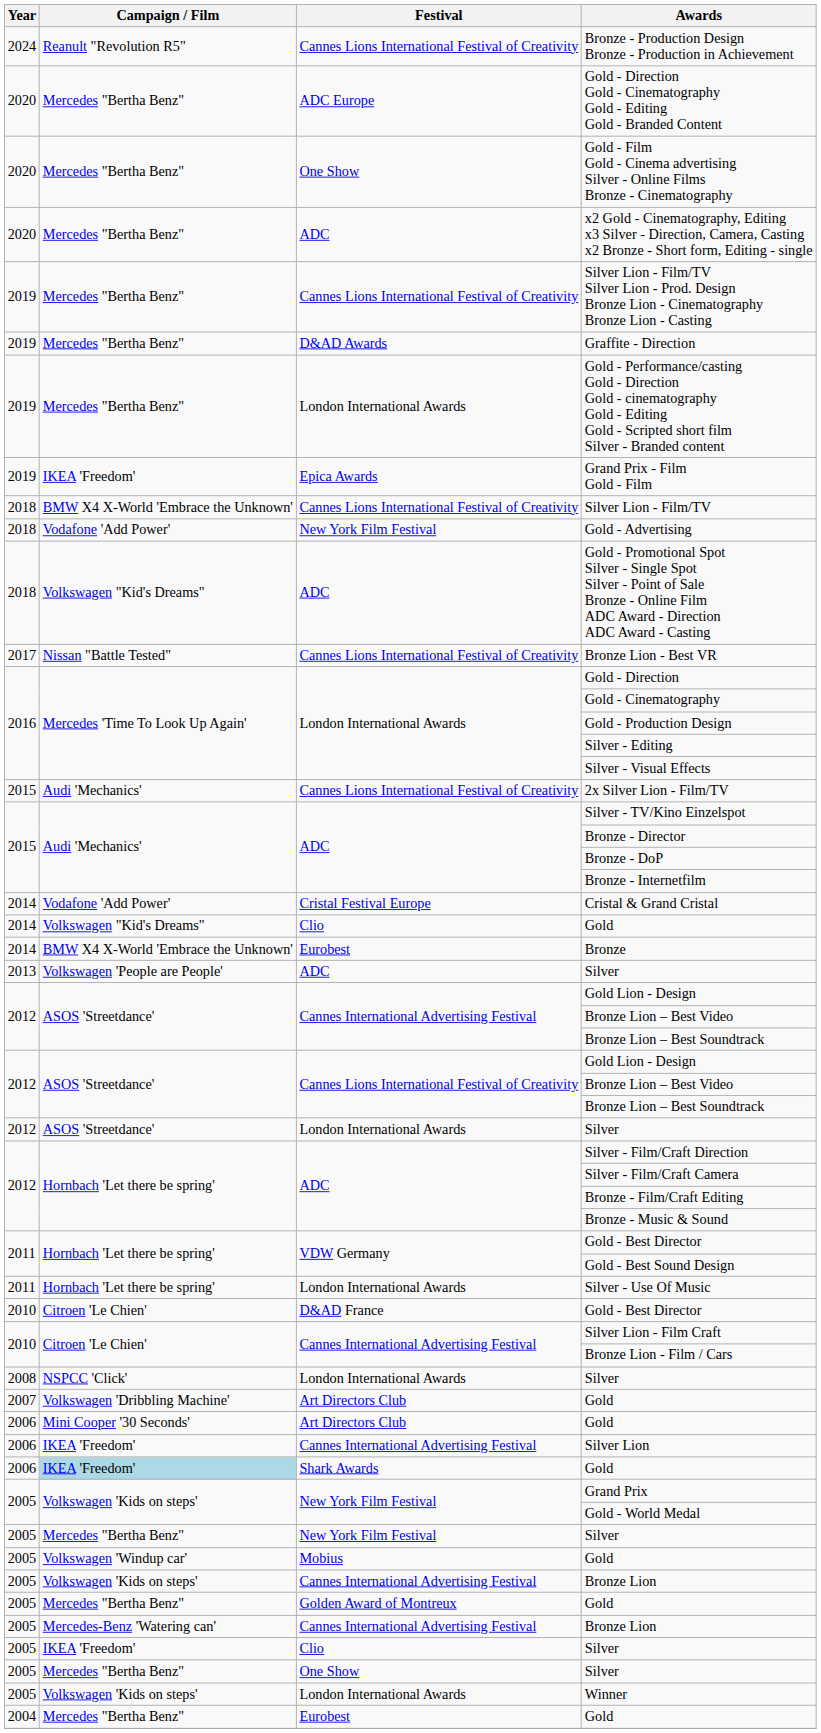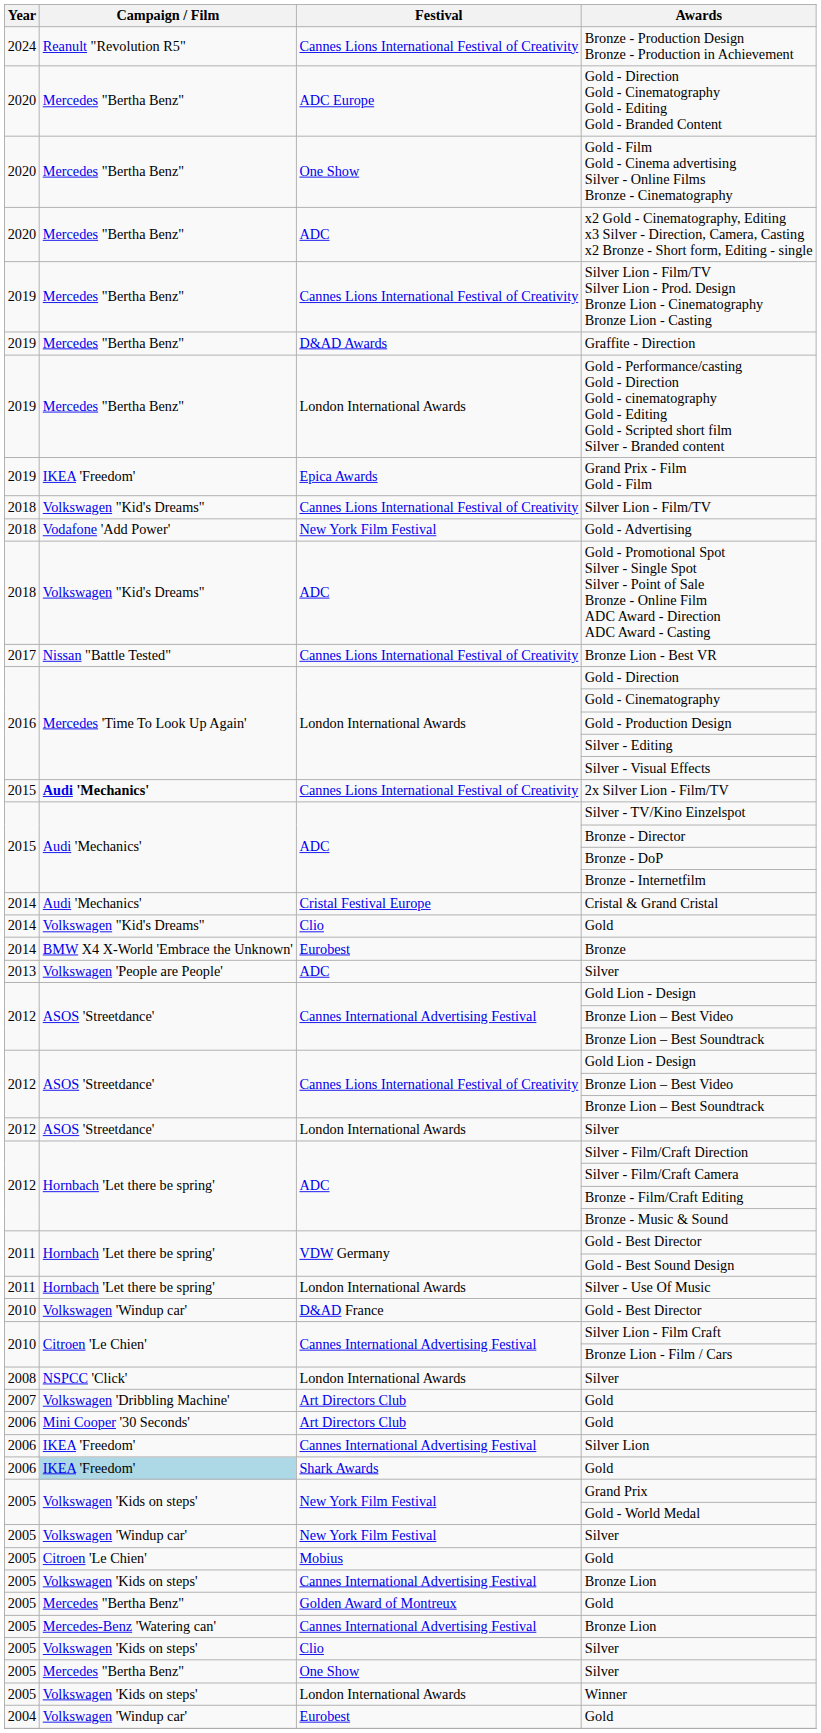Silver Lion - Film/TV | Campaign / Film: BMW X4 X-World 'Embrace the Unknown' -> Volkswagen "Kid's Dreams"
2x Silver Lion - Film/TV | Campaign / Film: normal -> bold
Cristal & Grand Cristal | Campaign / Film: Vodafone 'Add Power' -> Audi 'Mechanics'
D&AD France / Gold - Best Director | Campaign / Film: Citroen 'Le Chien' -> Volkswagen 'Windup car'
New York Film Festival / Silver | Campaign / Film: Mercedes "Bertha Benz" -> Volkswagen 'Windup car'
Mobius / Gold | Campaign / Film: Volkswagen 'Windup car' -> Citroen 'Le Chien'
Clio / Silver | Campaign / Film: IKEA 'Freedom' -> Volkswagen 'Kids on steps'
Eurobest / Gold | Campaign / Film: Mercedes "Bertha Benz" -> Volkswagen 'Windup car'
